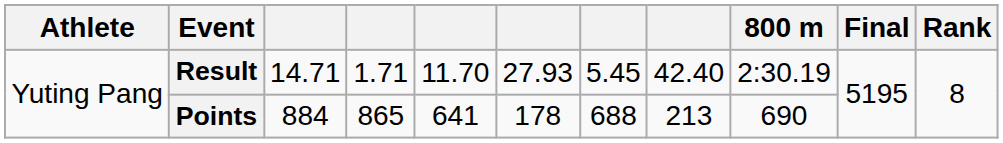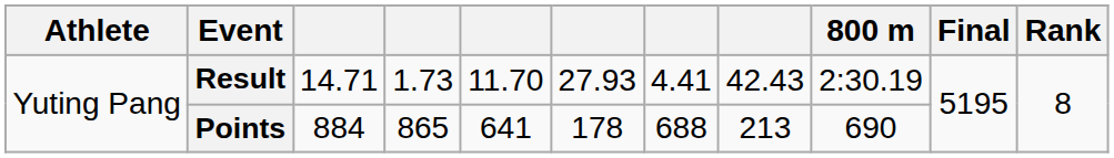Result | column 4: 1.71 -> 1.73
Result | column 7: 5.45 -> 4.41
Result | column 8: 42.40 -> 42.43
